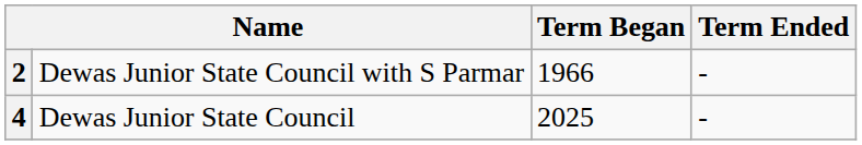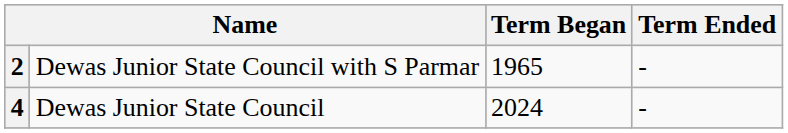2 | Term Began: 1966 -> 1965
4 | Term Began: 2025 -> 2024
